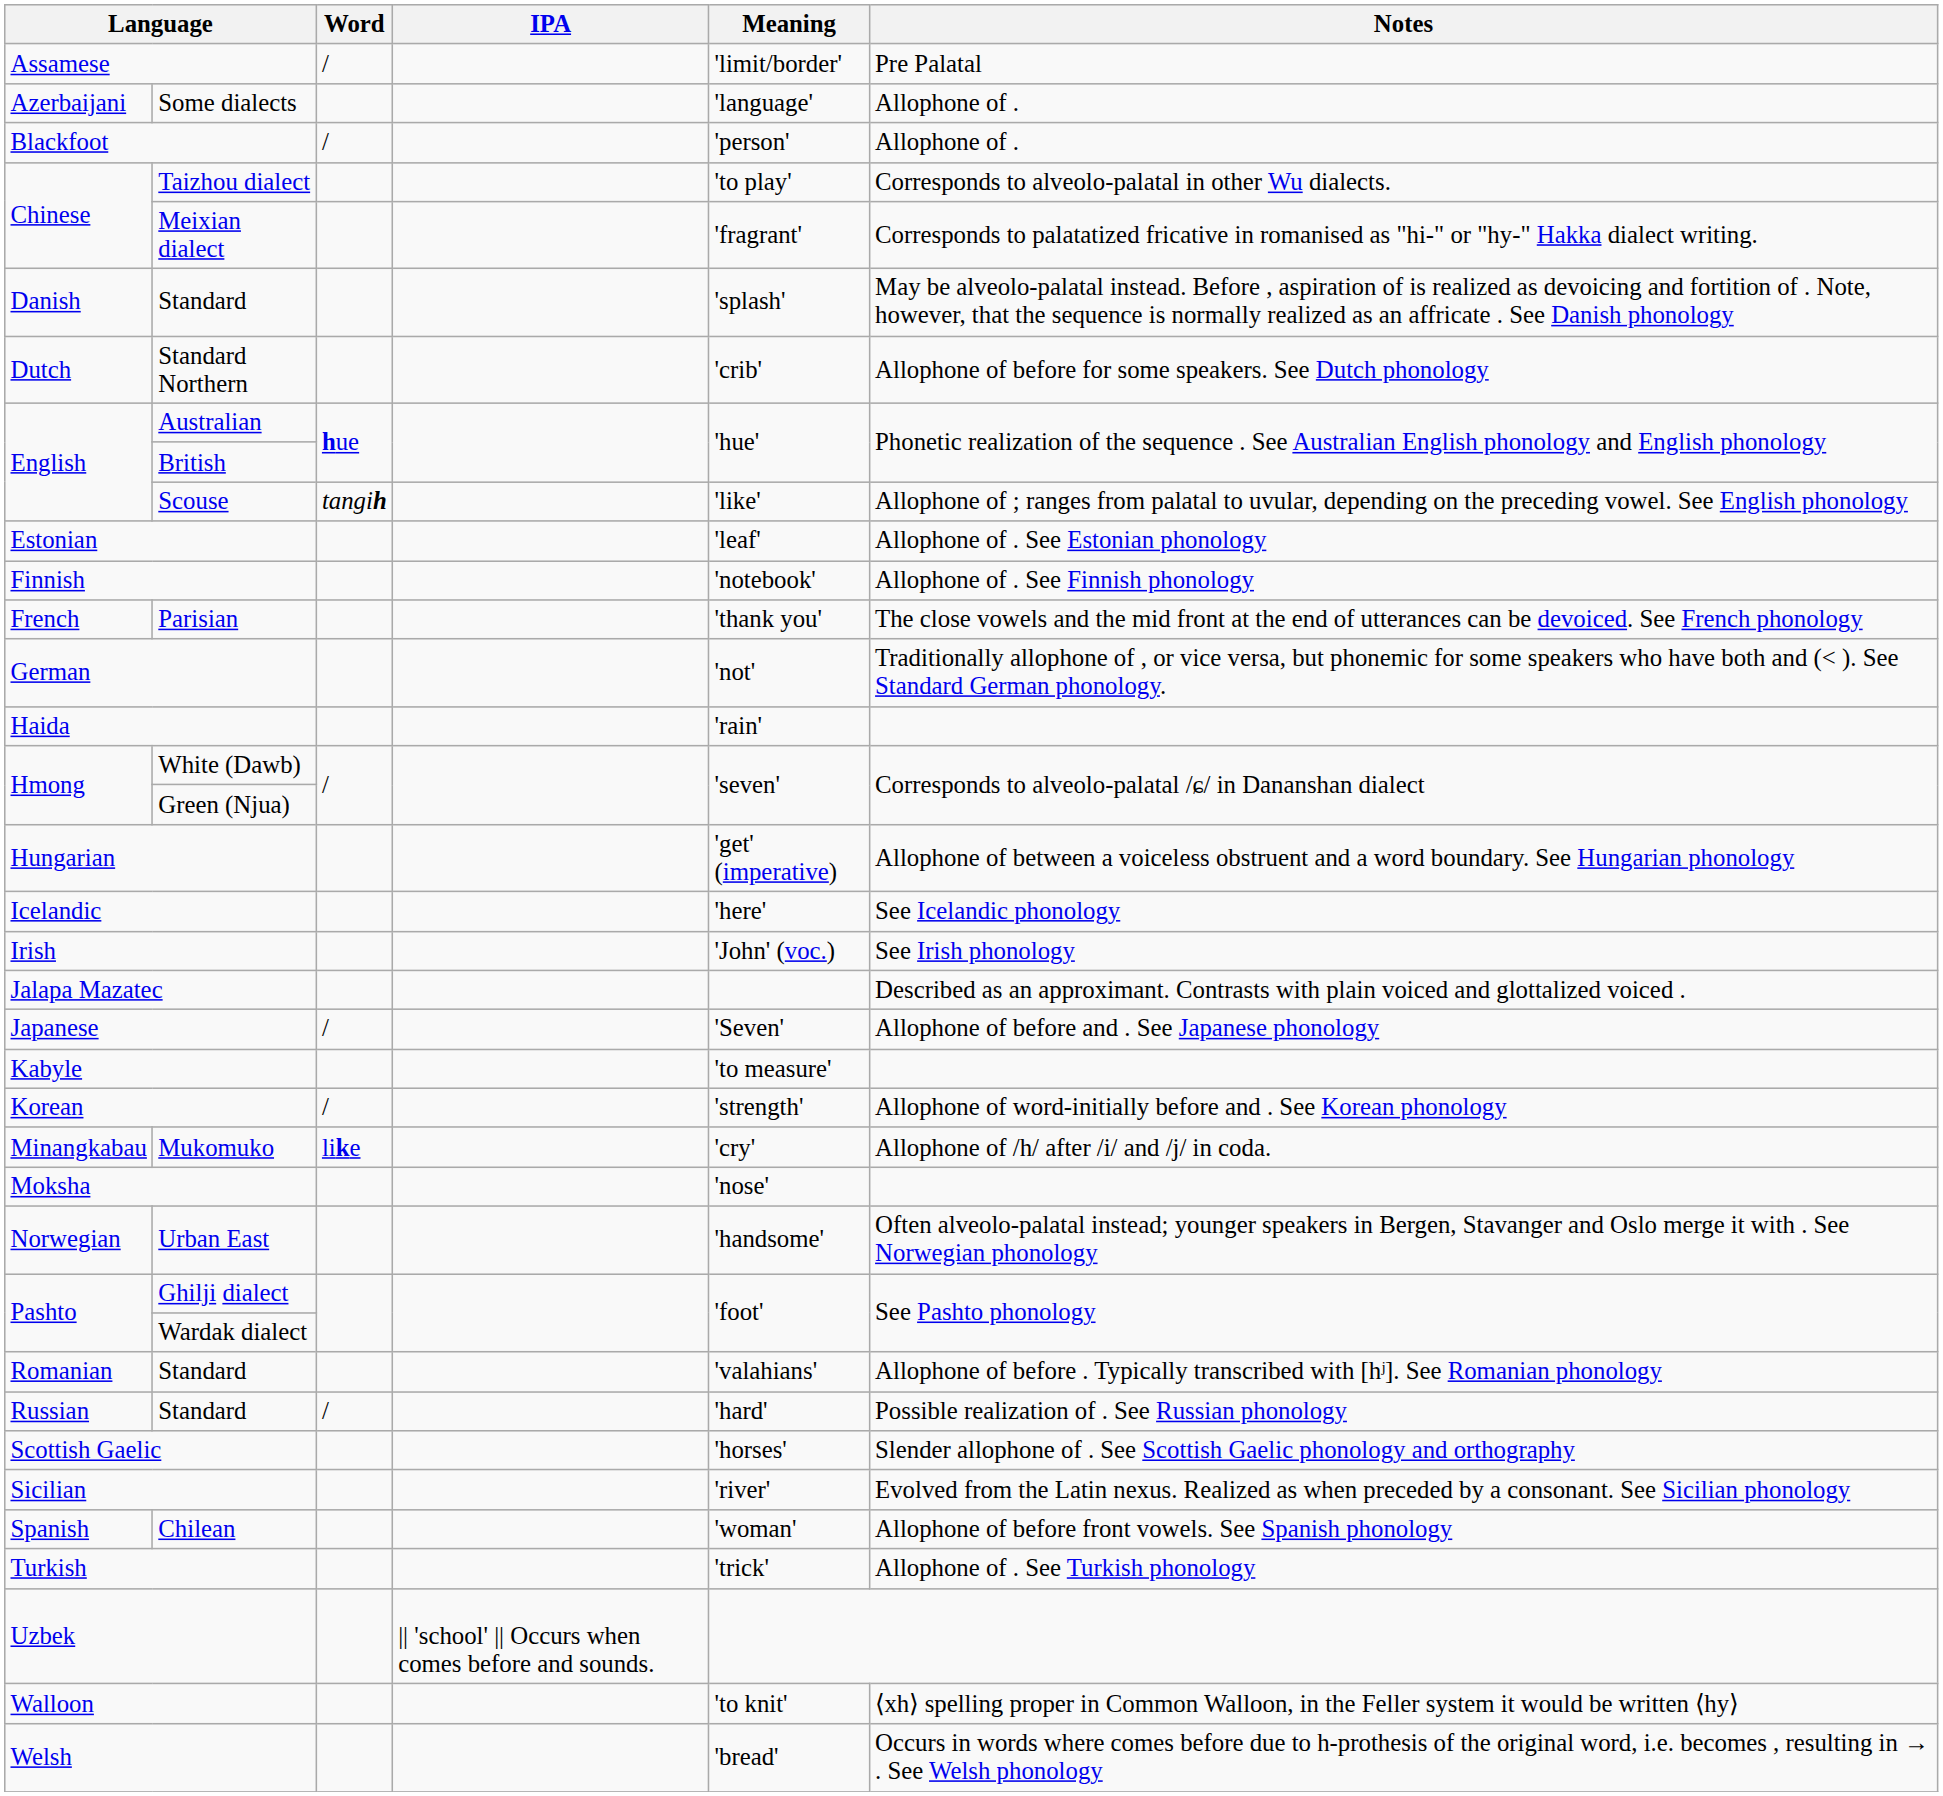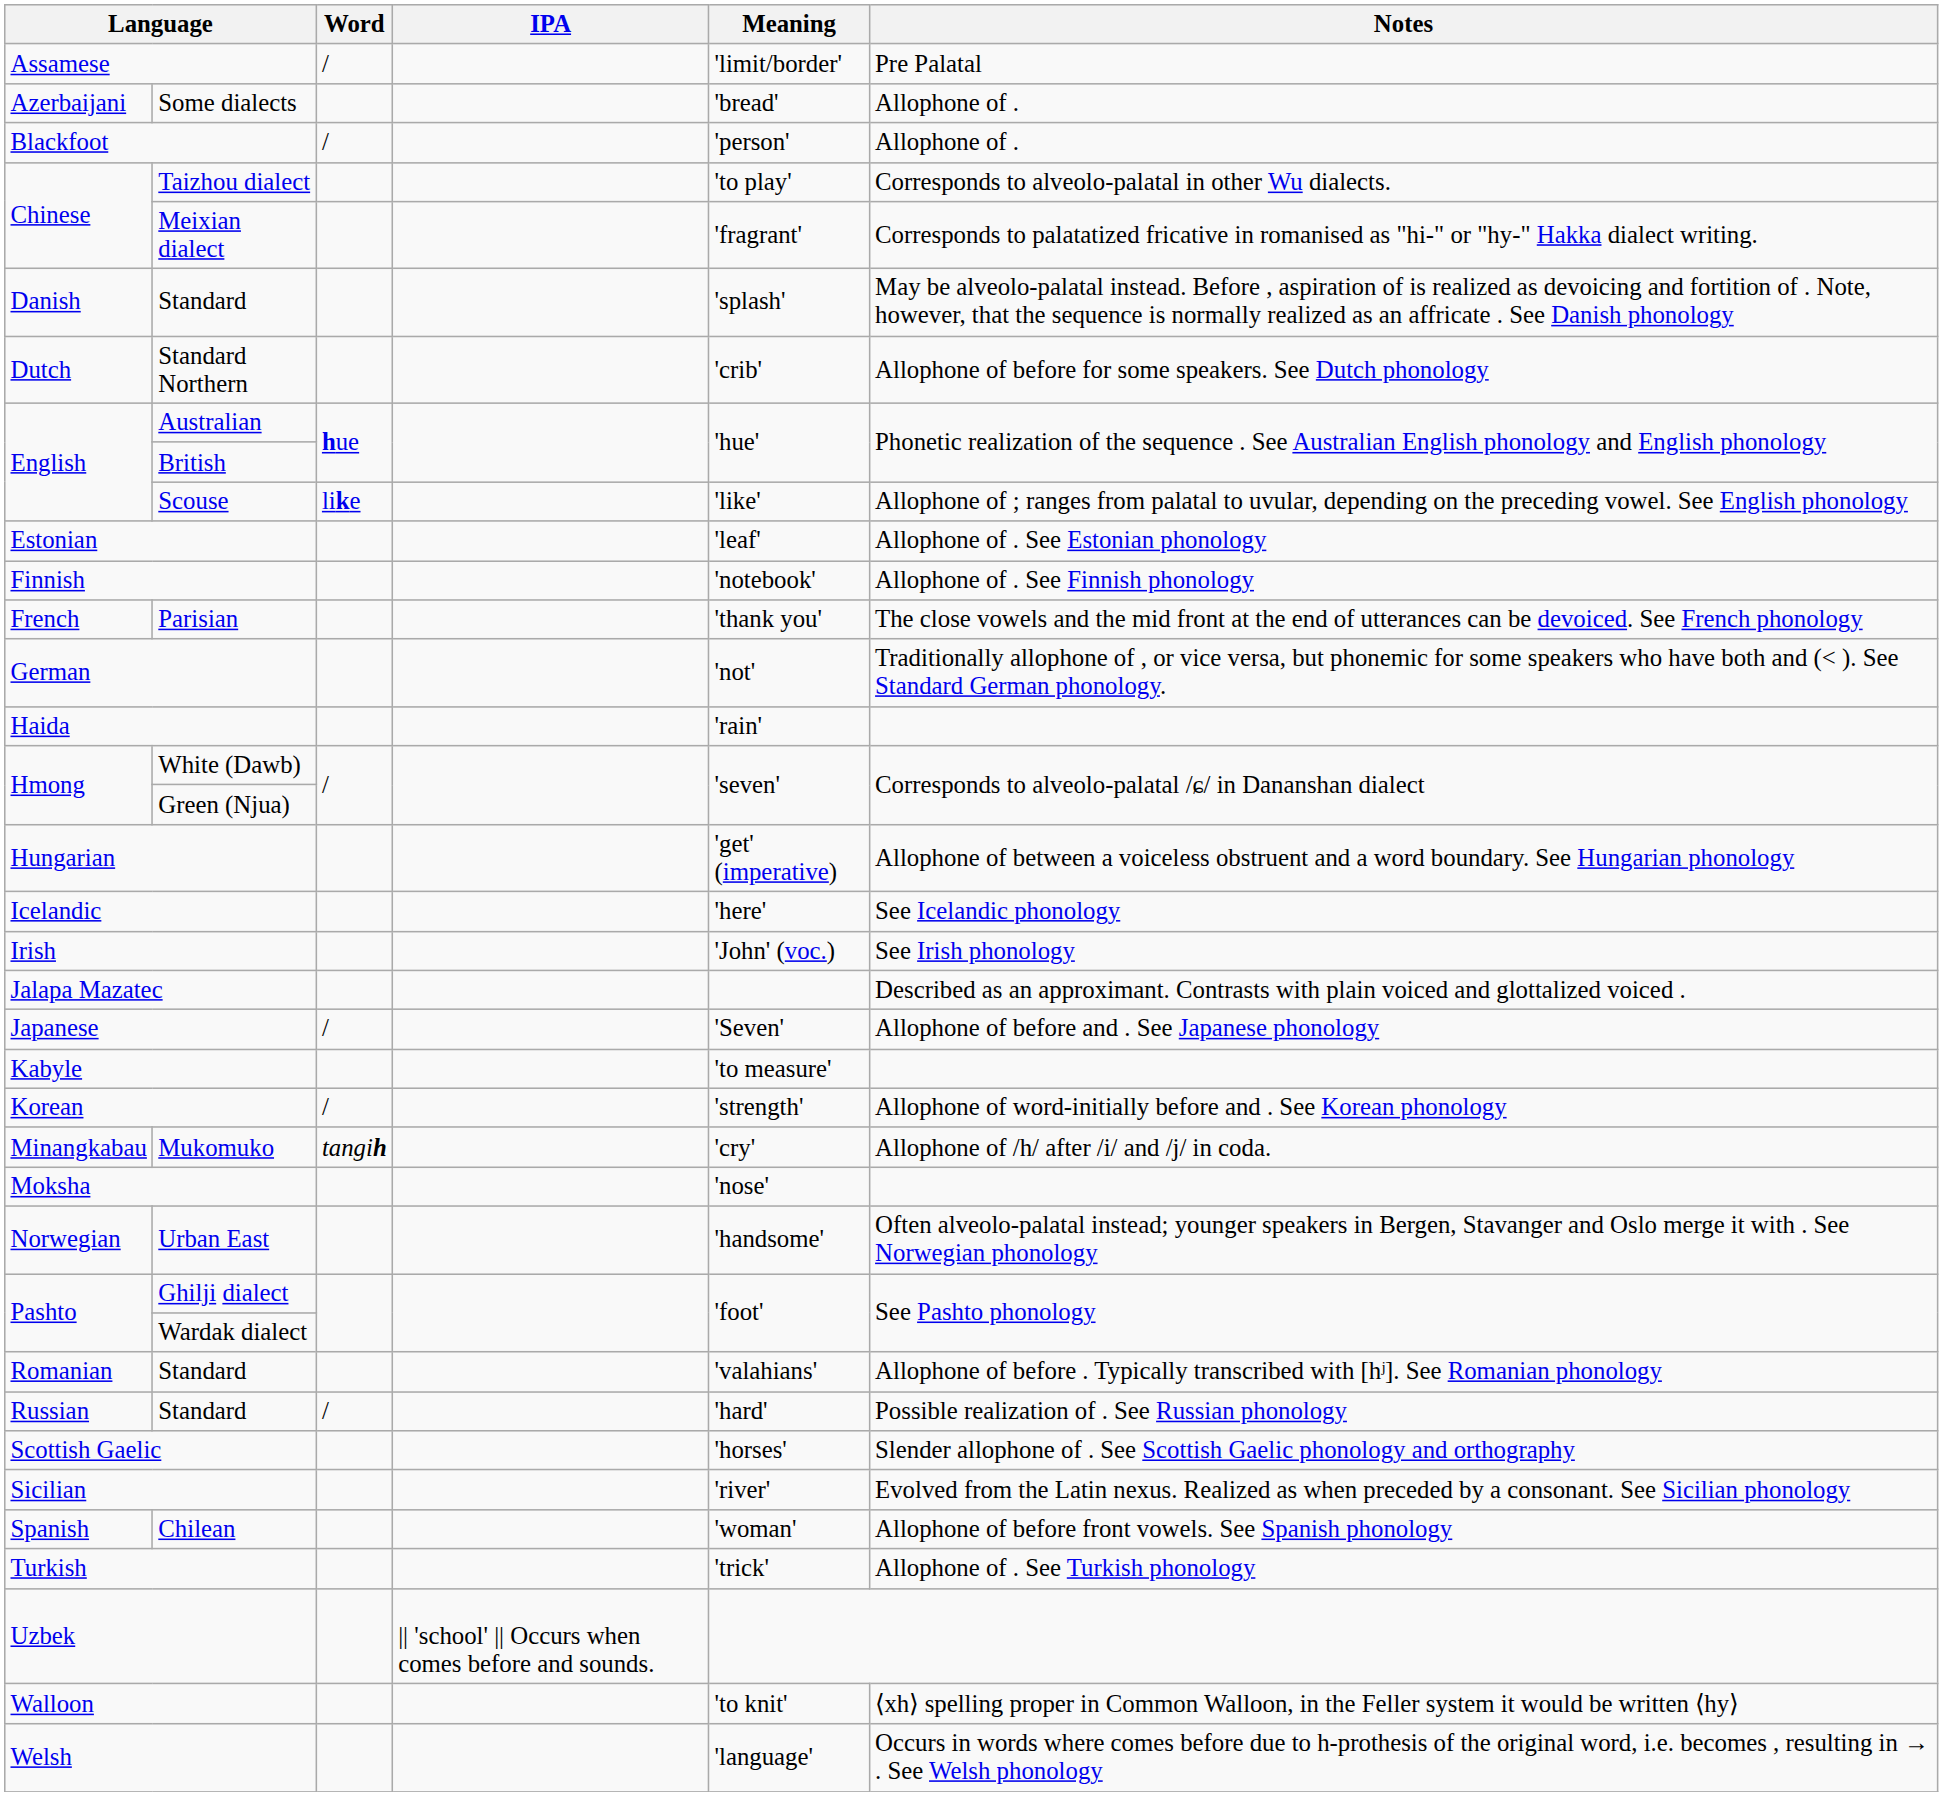Some dialects | Meaning: 'language' -> 'bread'
Scouse | Word: tangih -> like
Mukomuko | Word: like -> tangih
Welsh | Meaning: 'bread' -> 'language'
